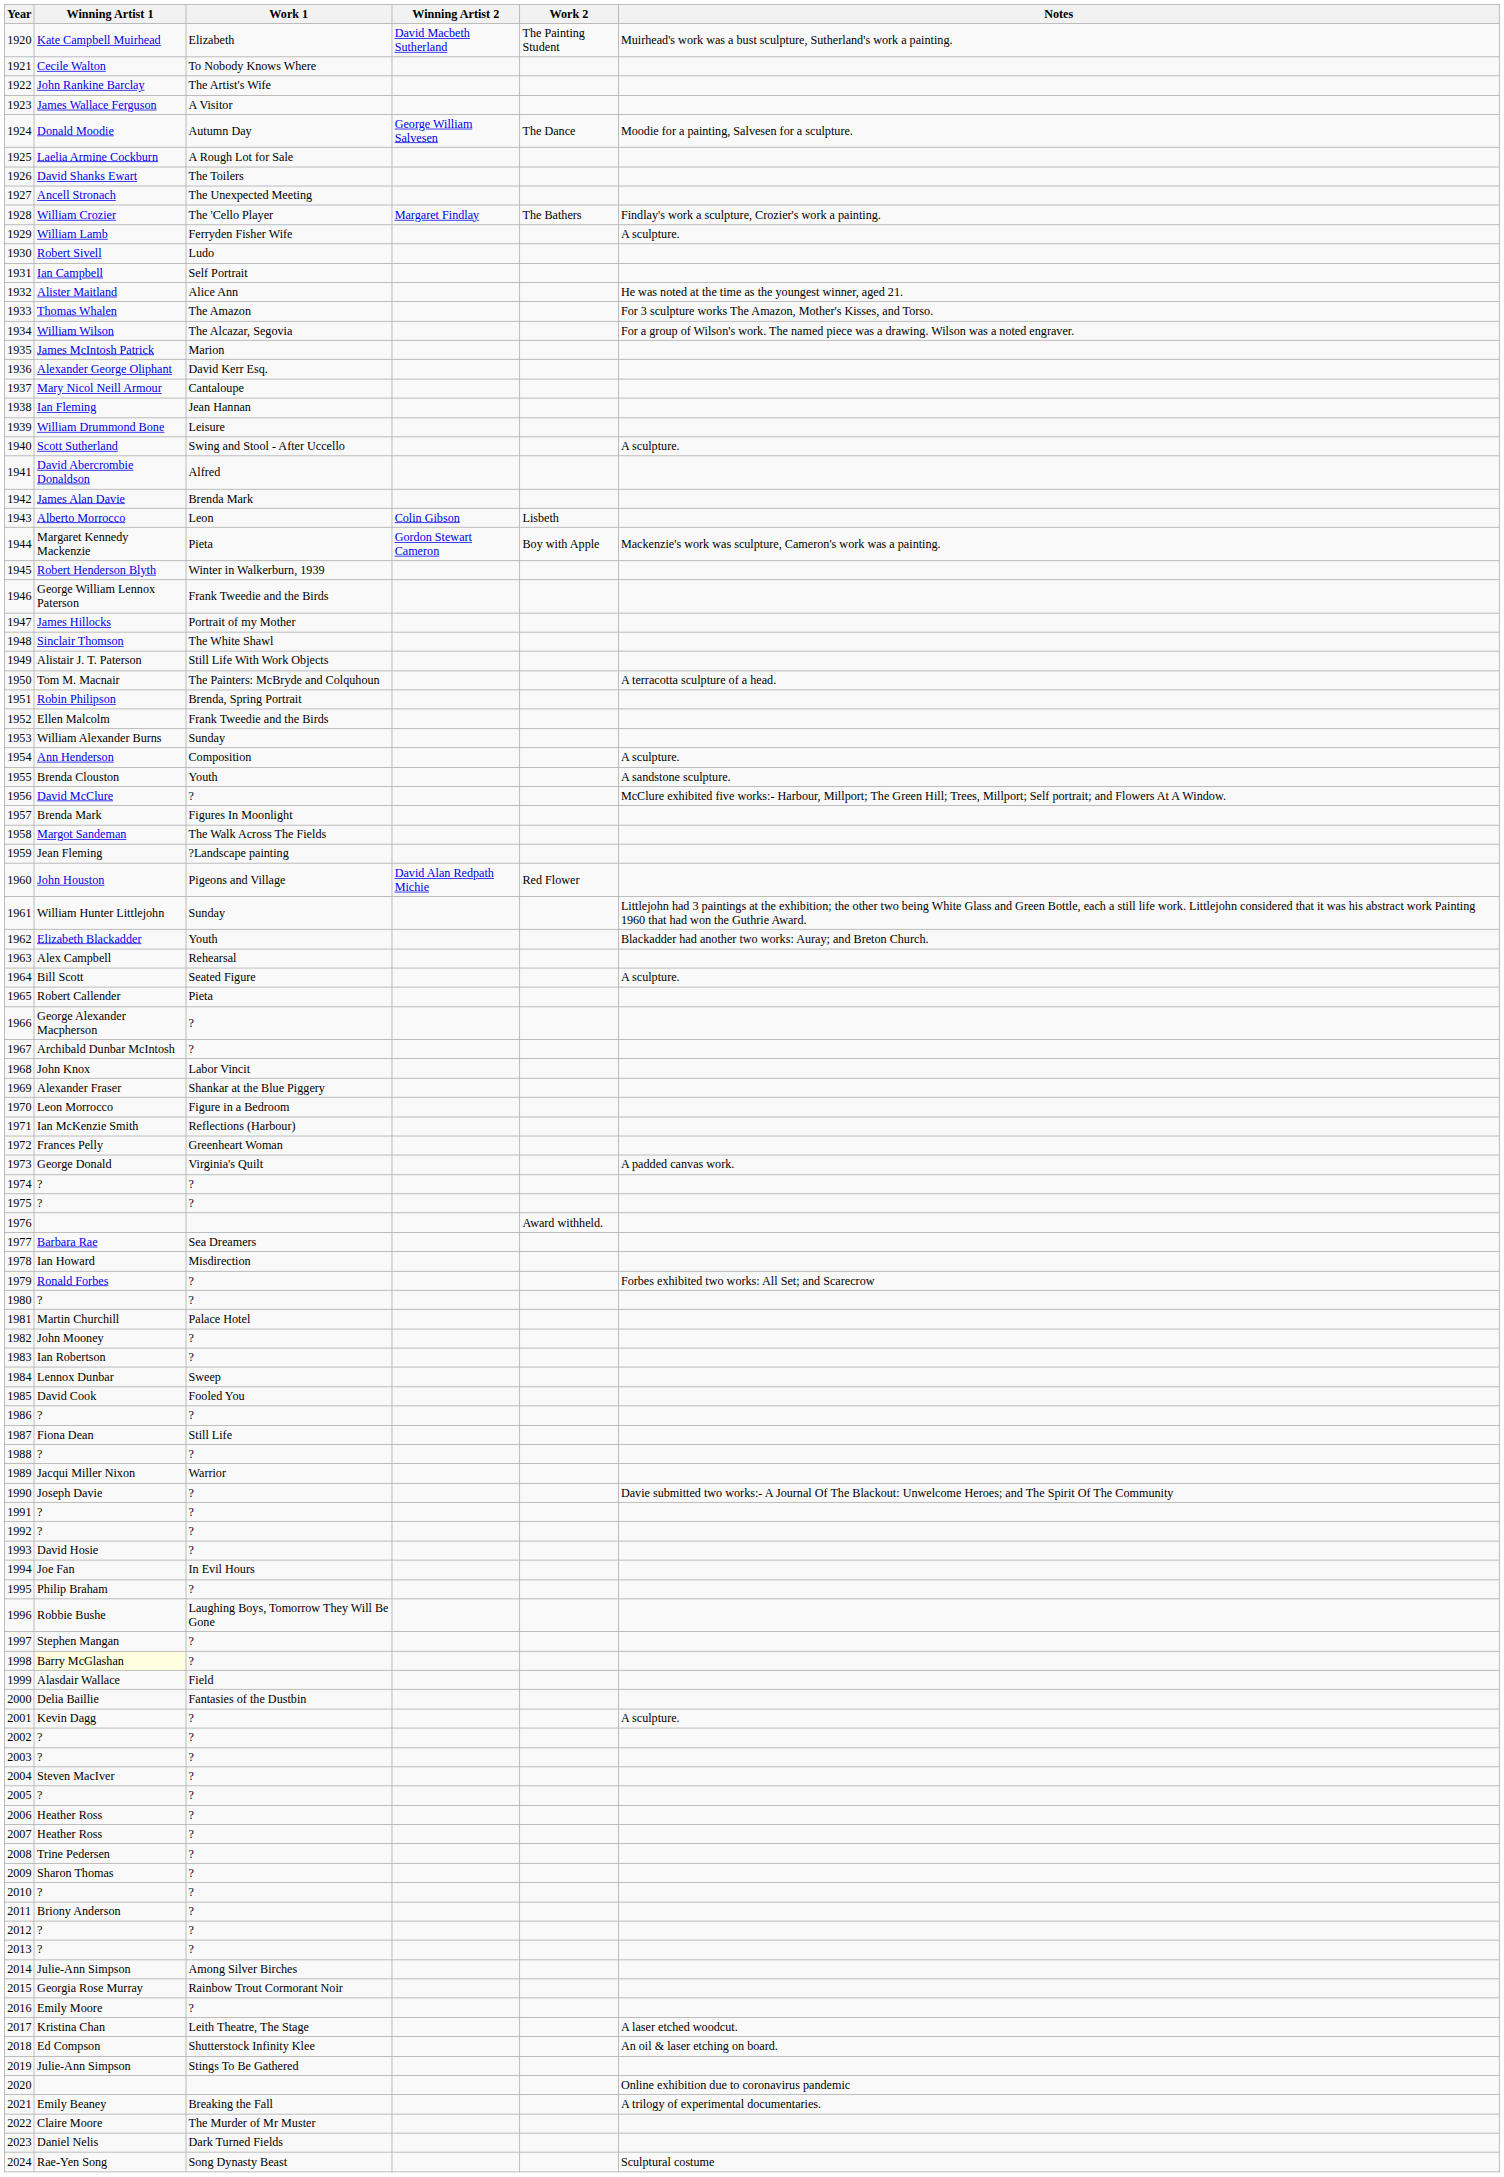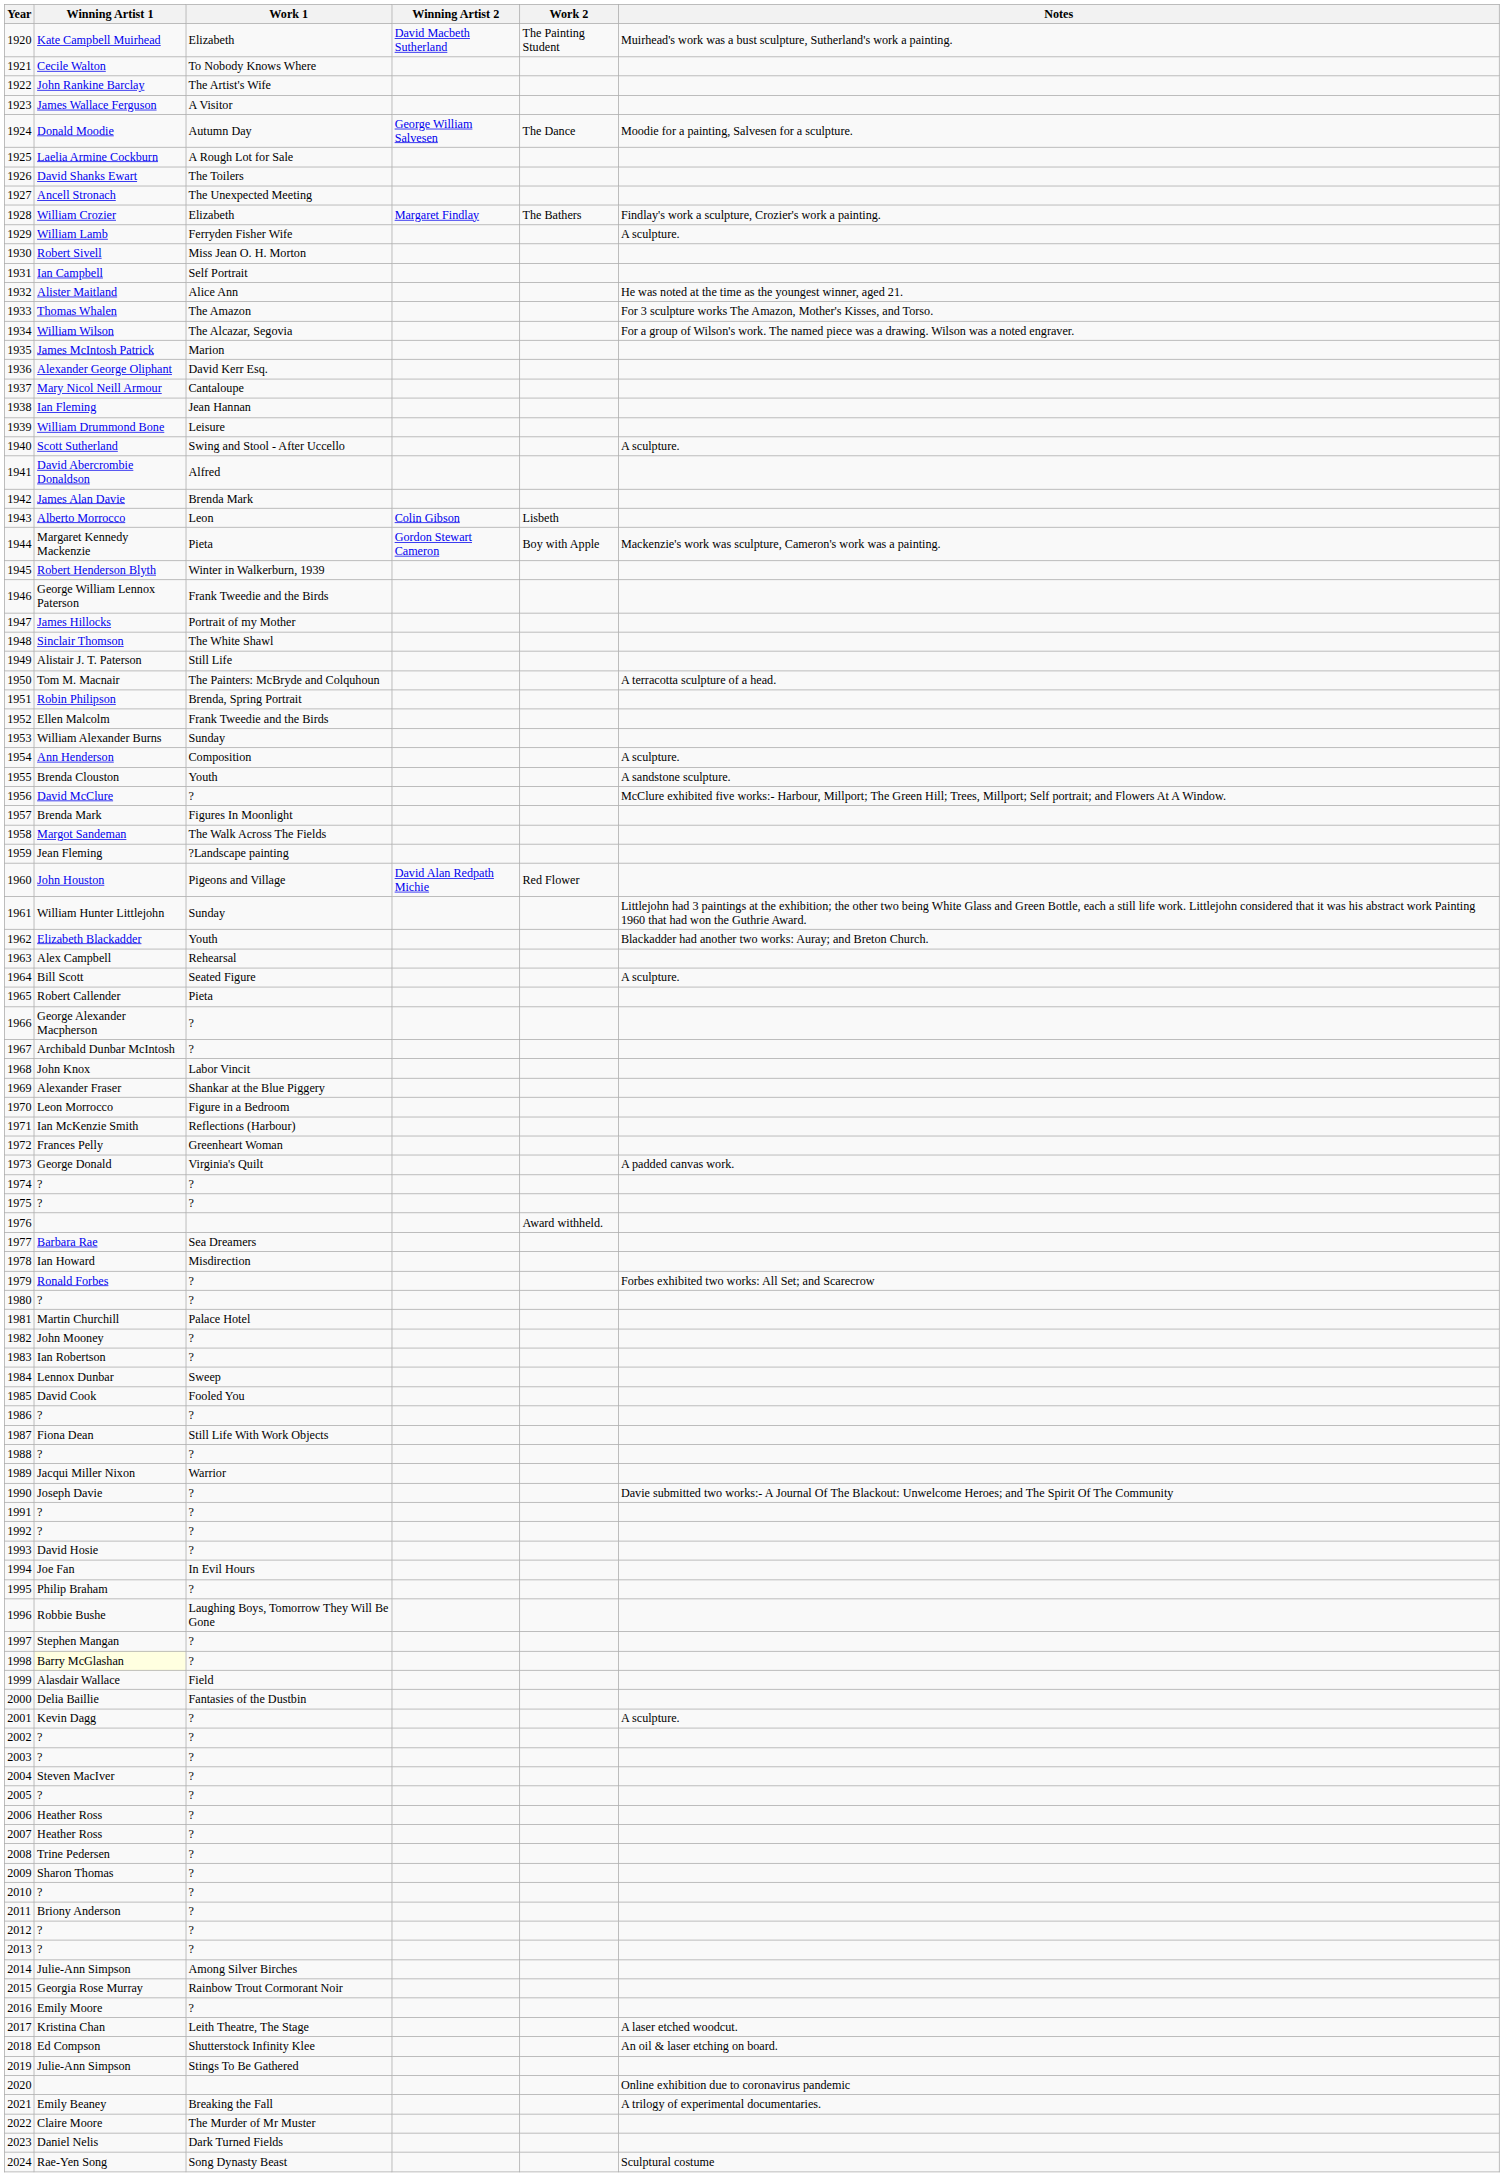1928 | Work 1: The 'Cello Player -> Elizabeth
1930 | Work 1: Ludo -> Miss Jean O. H. Morton
1949 | Work 1: Still Life With Work Objects -> Still Life
1987 | Work 1: Still Life -> Still Life With Work Objects
